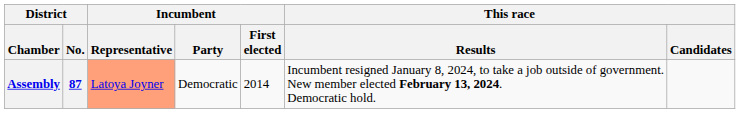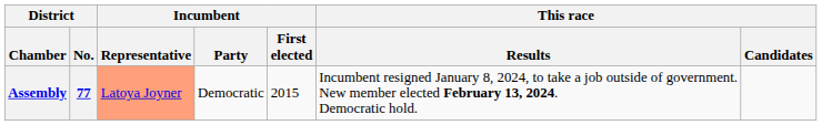Assembly | District / No.: 87 -> 77
Assembly | Incumbent / First elected: 2014 -> 2015
